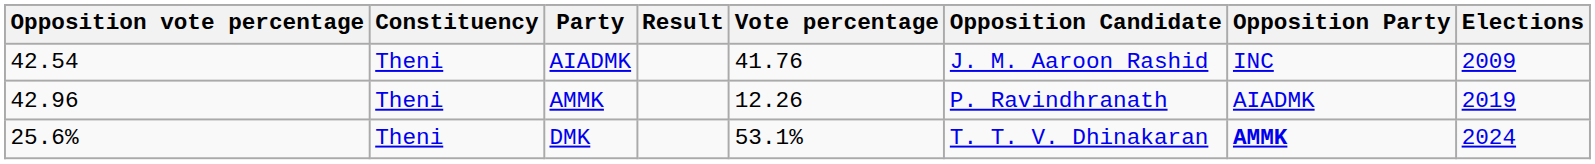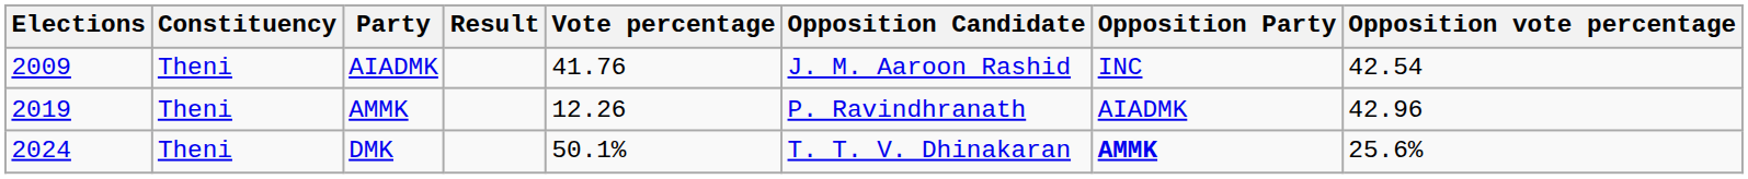columns swapped: Elections <-> Opposition vote percentage
DMK | Vote percentage: 53.1% -> 50.1%
